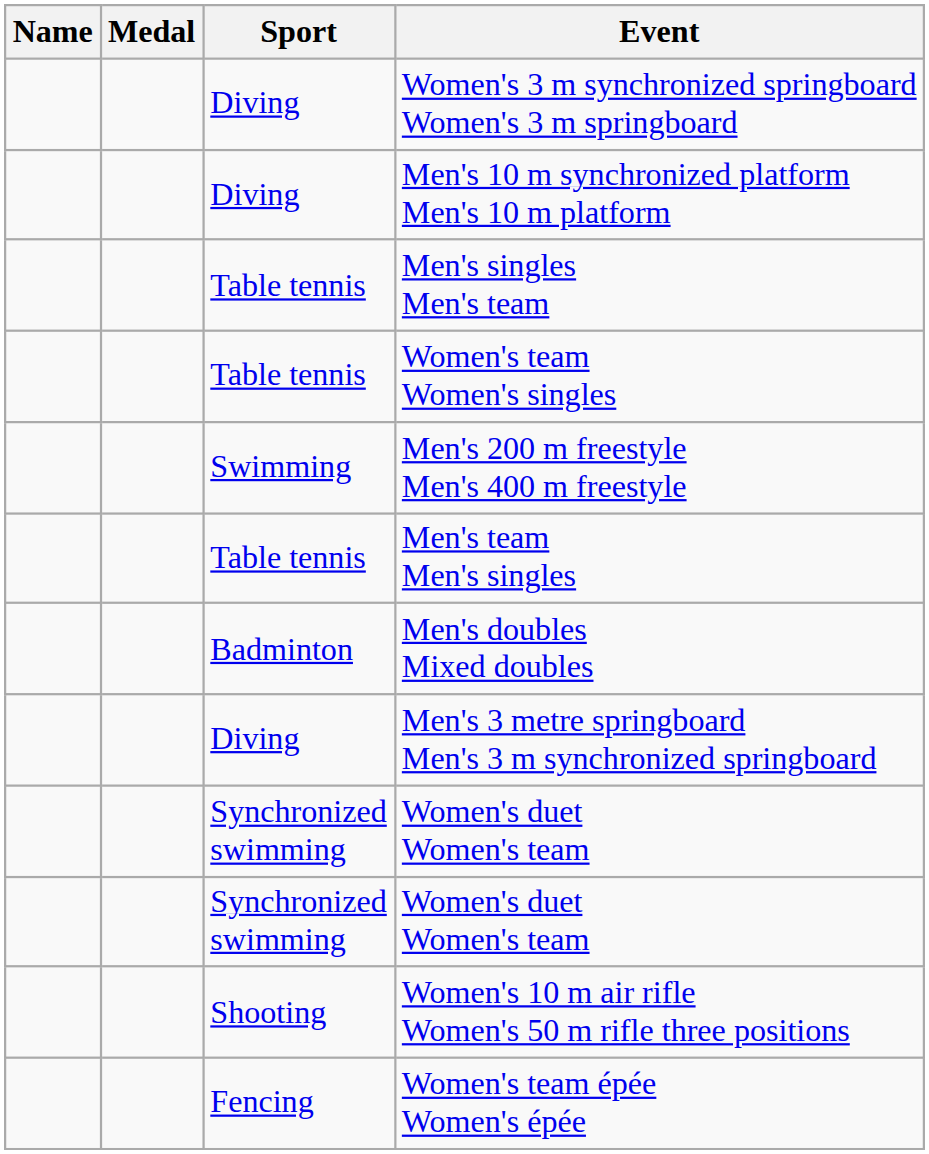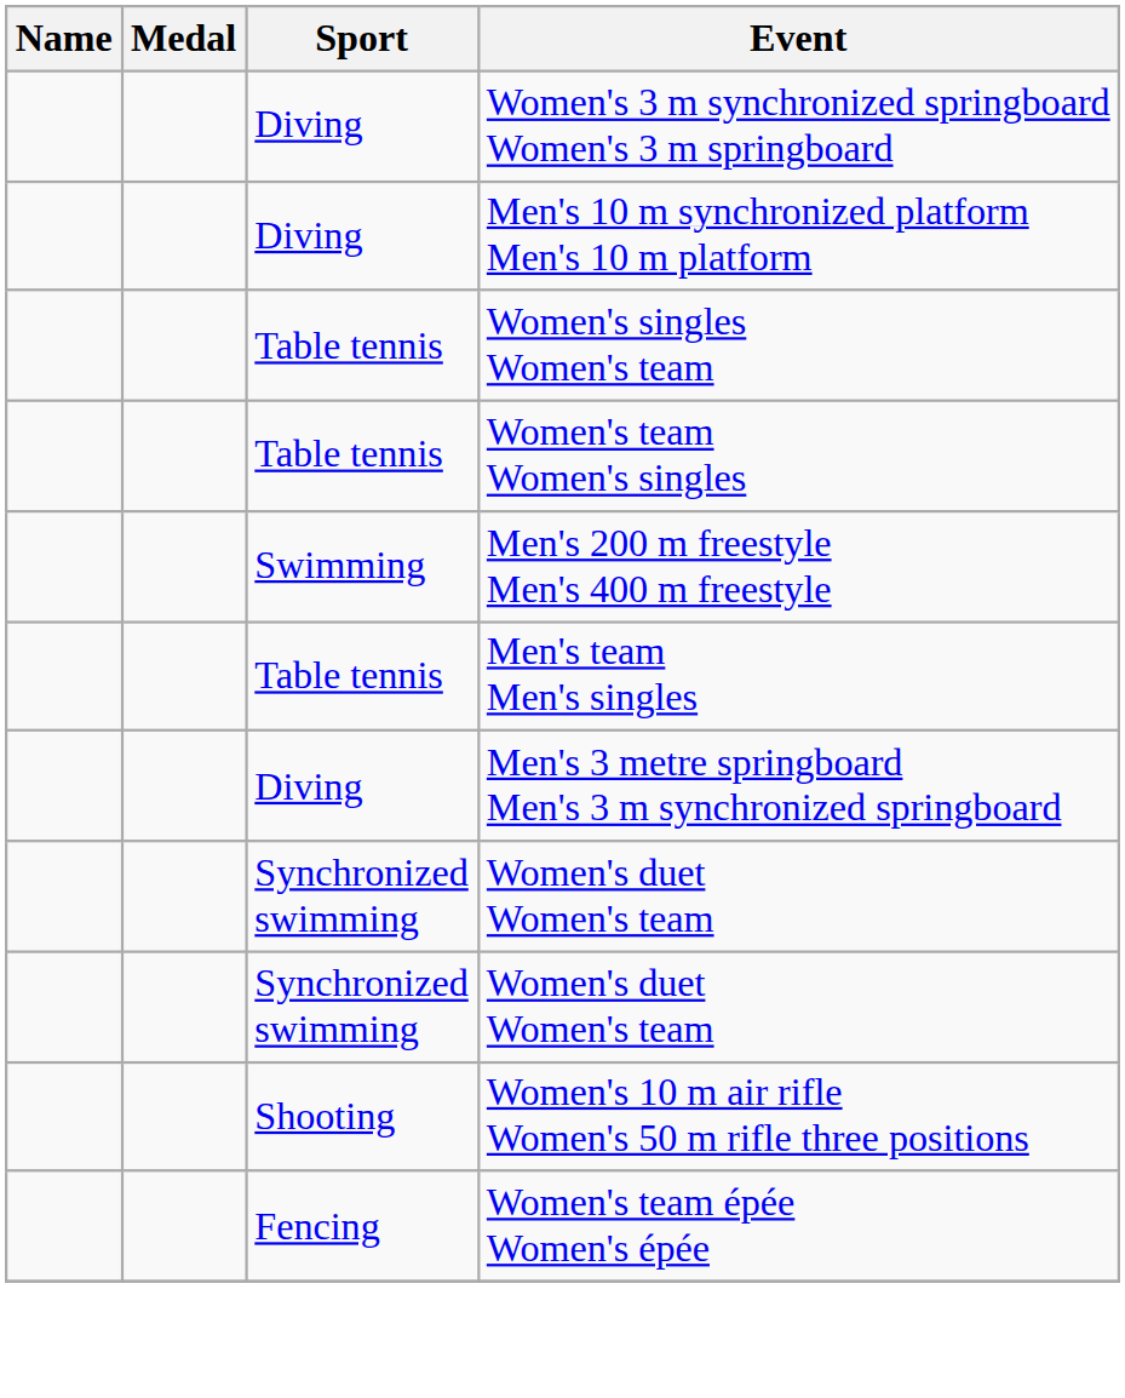+ row: Table tennis | Women's singles Women's team
- row: Table tennis | Men's singles Men's team
- row: Badminton | Men's doubles Mixed doubles
